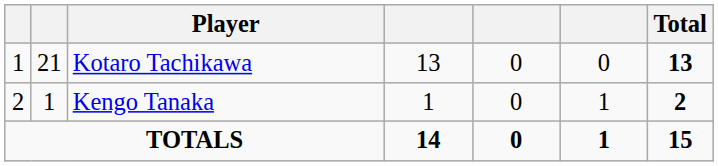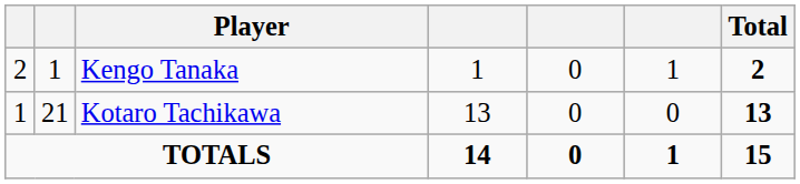rows swapped: Kotaro Tachikawa <-> Kengo Tanaka
